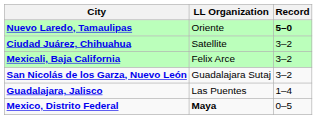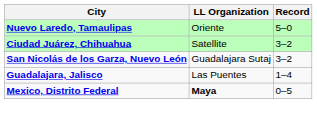Nuevo Laredo, Tamaulipas | Record: bold -> normal
- row: Mexicali, Baja California | Felix Arce | 3–2
